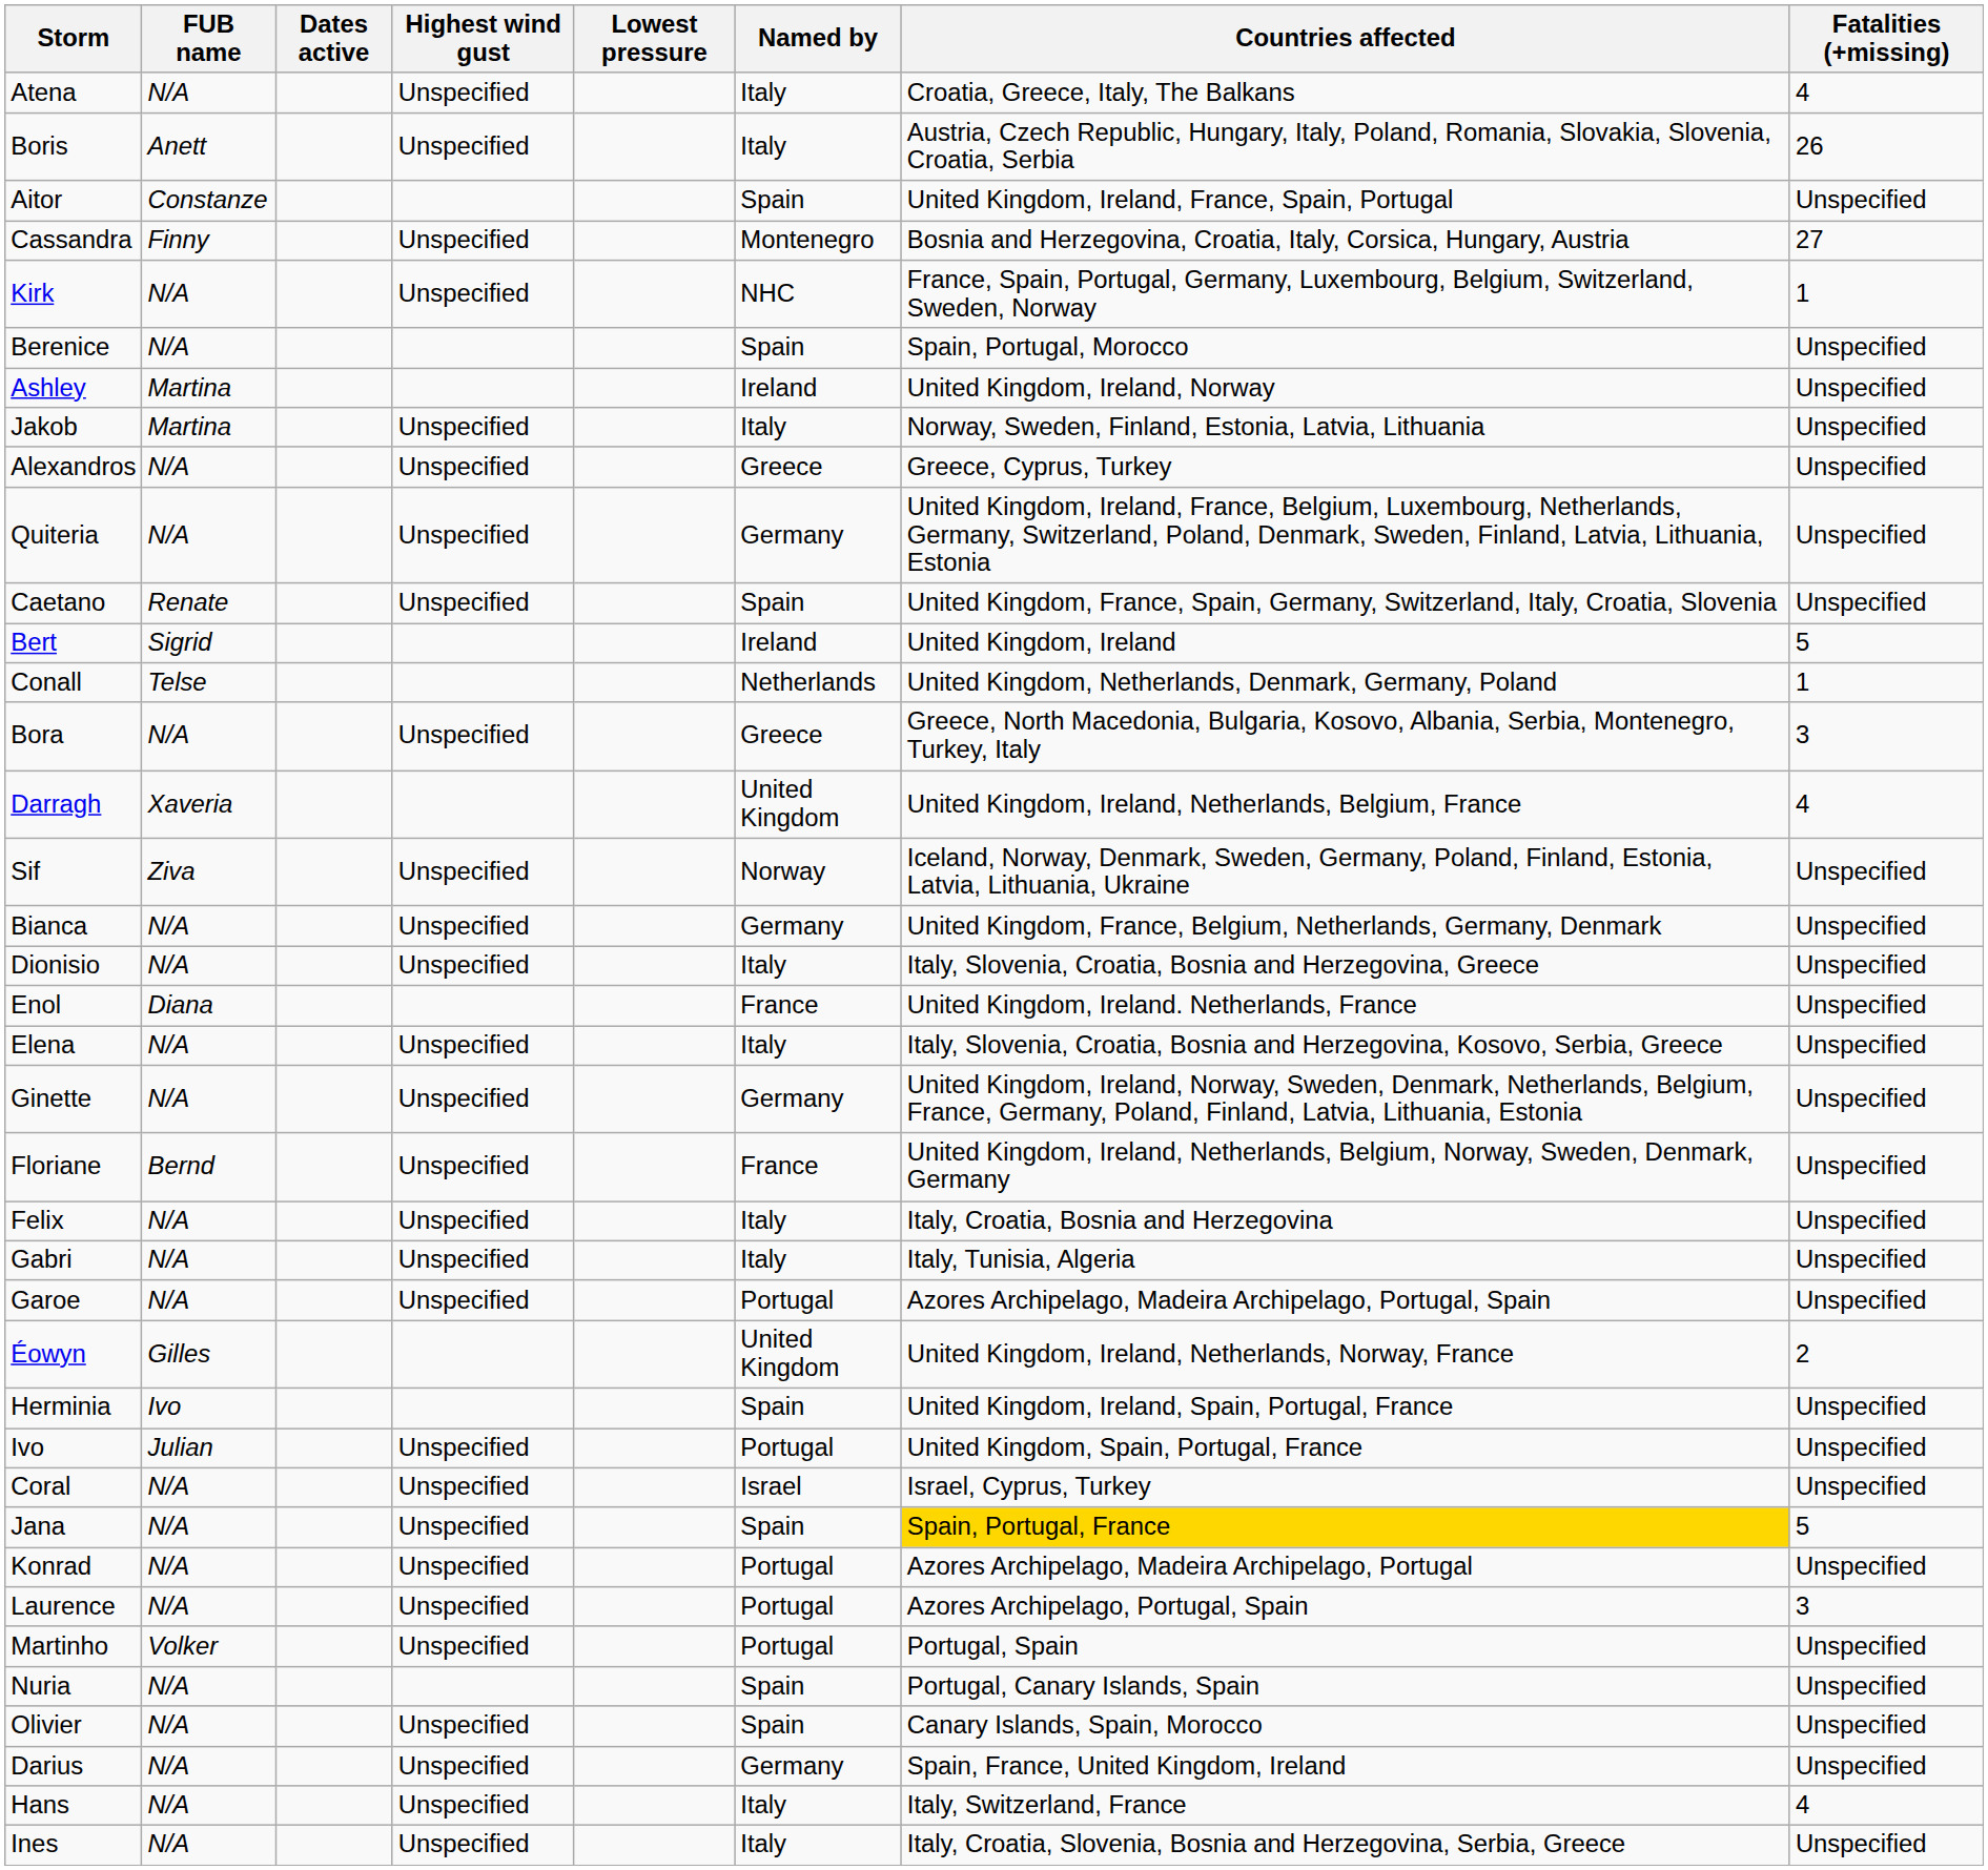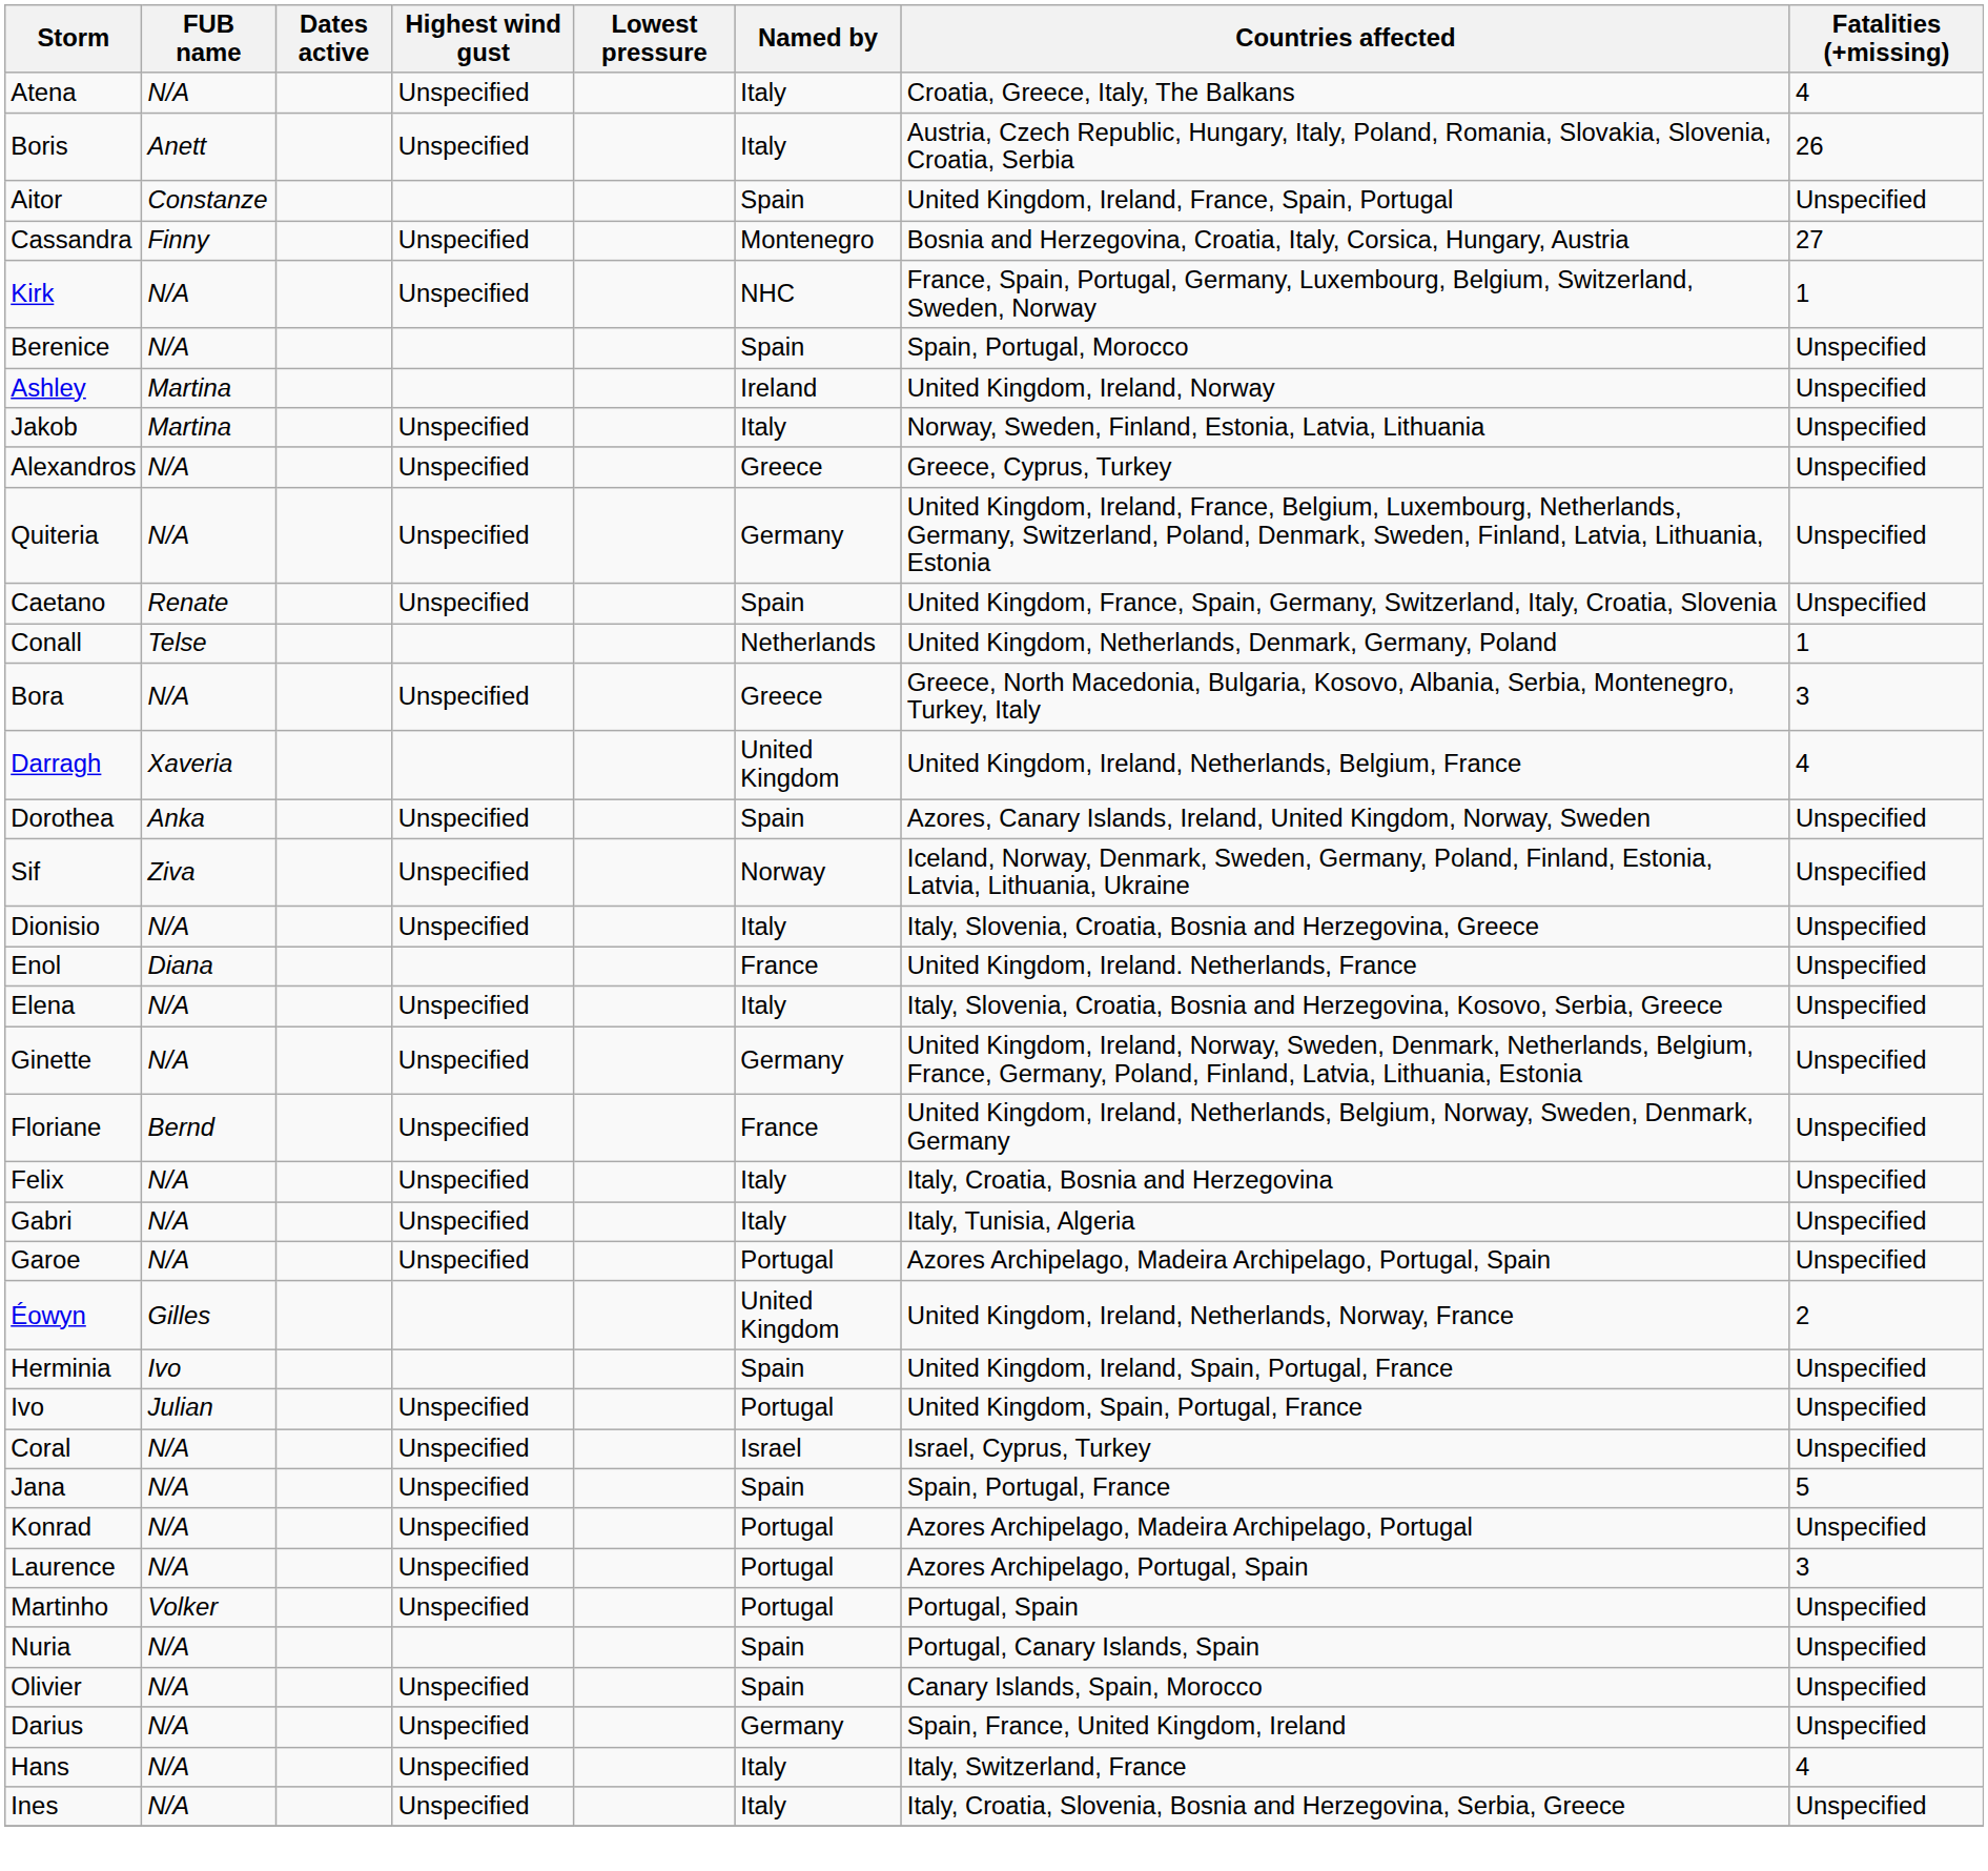- row: Bert | Sigrid | Ireland | United Kingdom, Ireland | 5
+ row: Dorothea | Anka | Unspecified | Spain | Azores, Canary Islands, Ireland, United Kingdom, Norway, Sweden | Unspecified
- row: Bianca | N/A | Unspecified | Germany | United Kingdom, France, Belgium, Netherlands, Germany, Denmark | Unspecified
Jana | Countries affected: gold background -> no background
